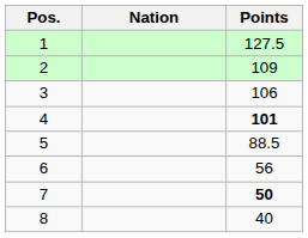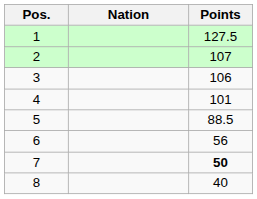2 | Points: 109 -> 107
4 | Points: bold -> normal
